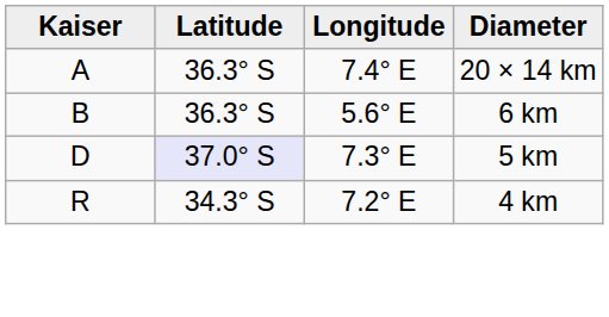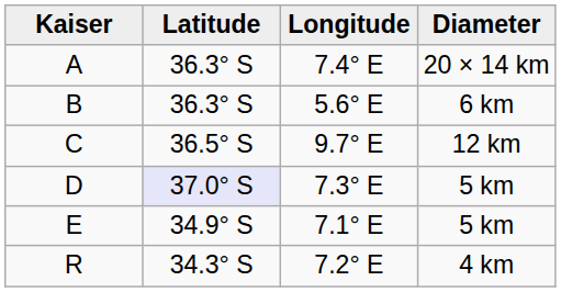+ row: C | 36.5° S | 9.7° E | 12 km
+ row: E | 34.9° S | 7.1° E | 5 km
